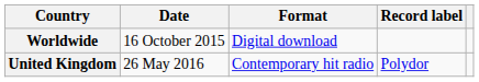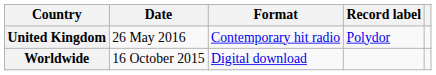rows swapped: Worldwide <-> United Kingdom
